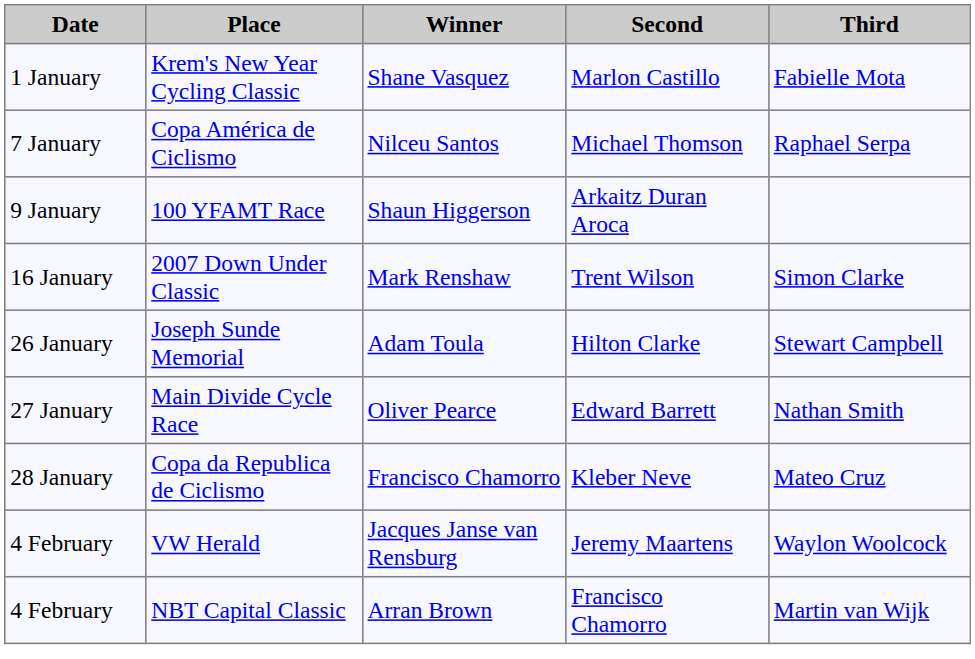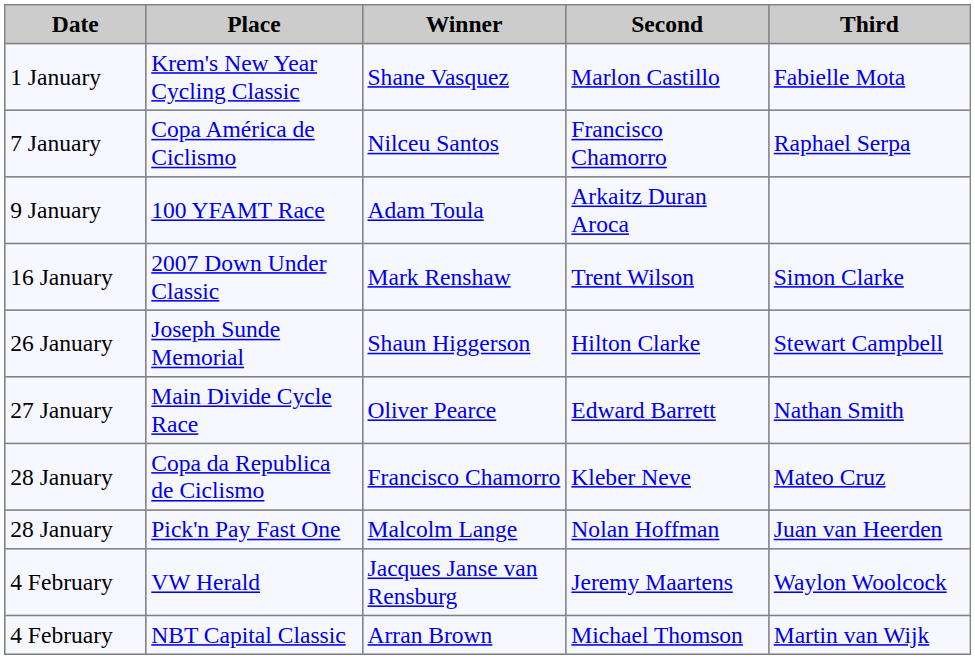Copa América de Ciclismo | Second: Michael Thomson -> Francisco Chamorro
100 YFAMT Race | Winner: Shaun Higgerson -> Adam Toula
Joseph Sunde Memorial | Winner: Adam Toula -> Shaun Higgerson
+ row: 28 January | Pick'n Pay Fast One | Malcolm Lange | Nolan Hoffman | Juan van Heerden
NBT Capital Classic | Second: Francisco Chamorro -> Michael Thomson
